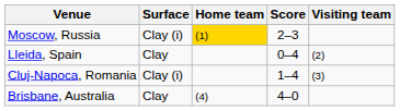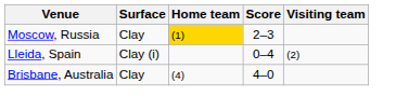Moscow, Russia | Surface: Clay (i) -> Clay
Lleida, Spain | Surface: Clay -> Clay (i)
- row: Cluj-Napoca, Romania | Clay (i) | 1–4 | (3)
